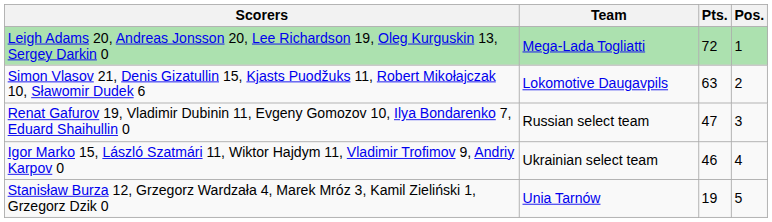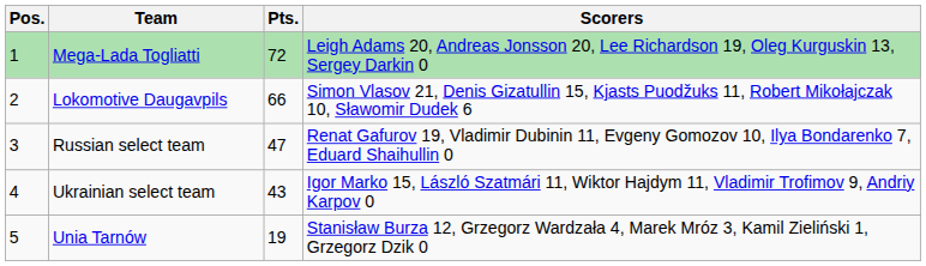columns swapped: Pos. <-> Scorers
Lokomotive Daugavpils | Pts.: 63 -> 66
Ukrainian select team | Pts.: 46 -> 43
